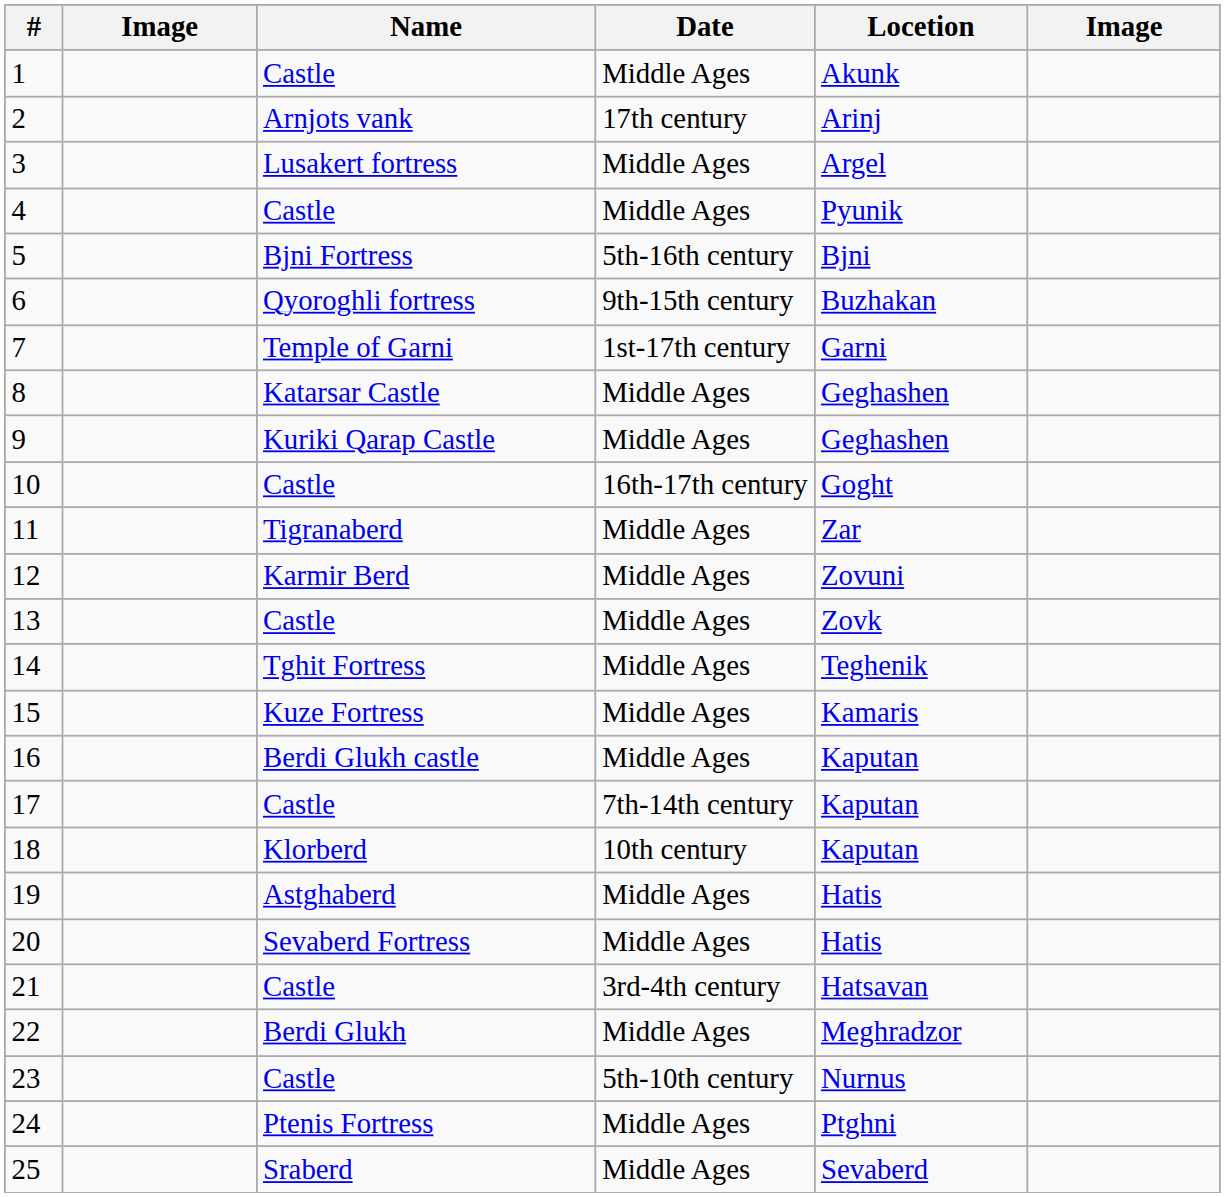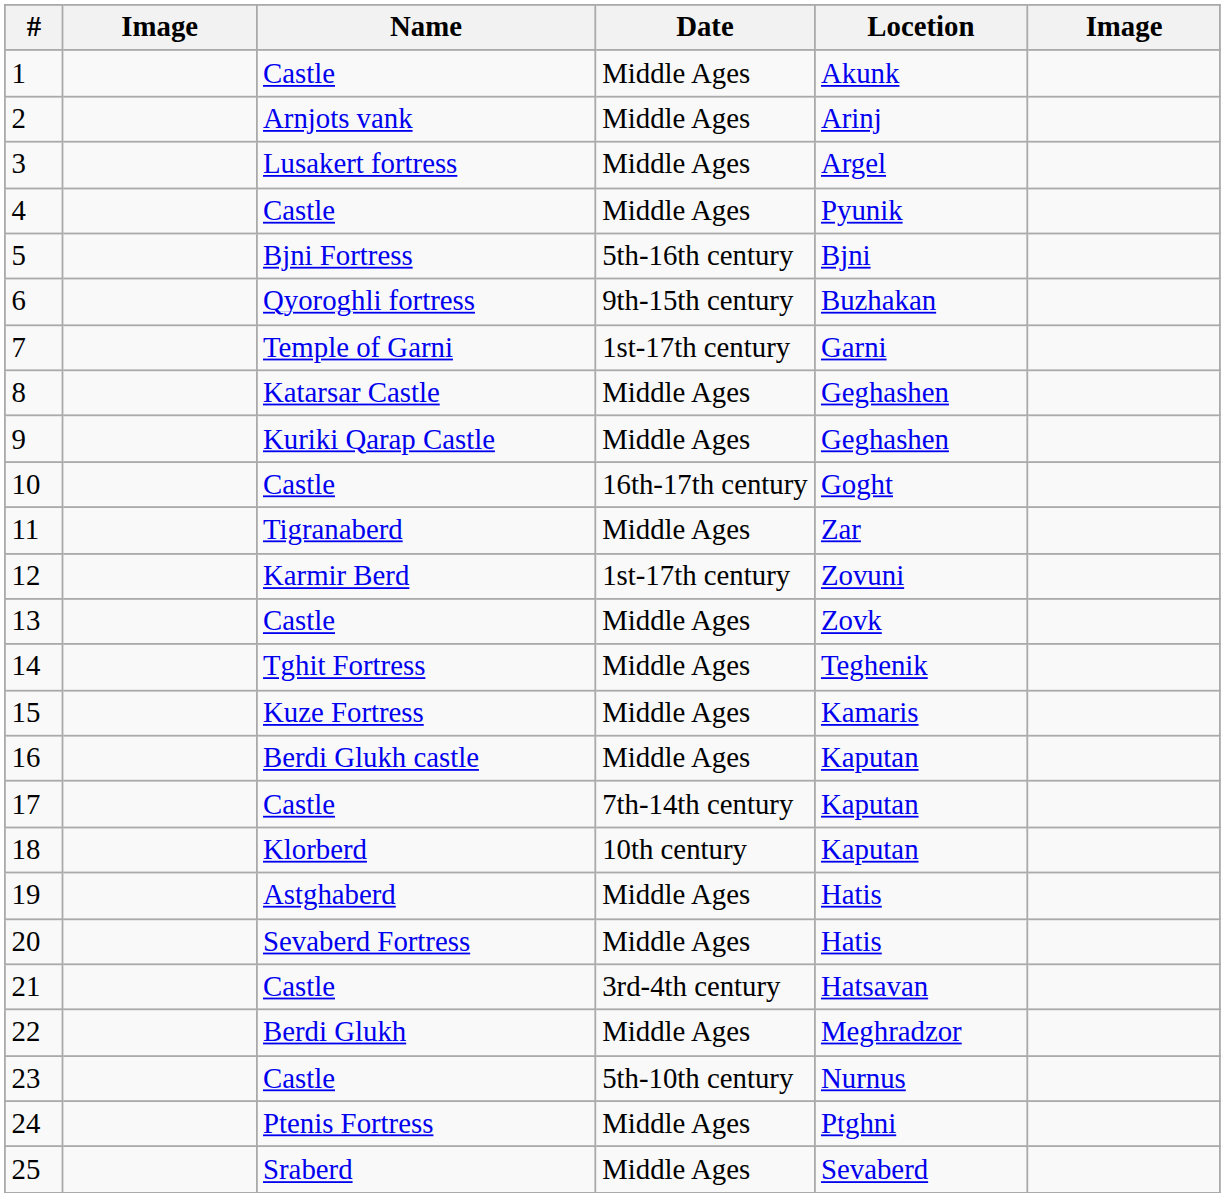2 | Date: 17th century -> Middle Ages
12 | Date: Middle Ages -> 1st-17th century
